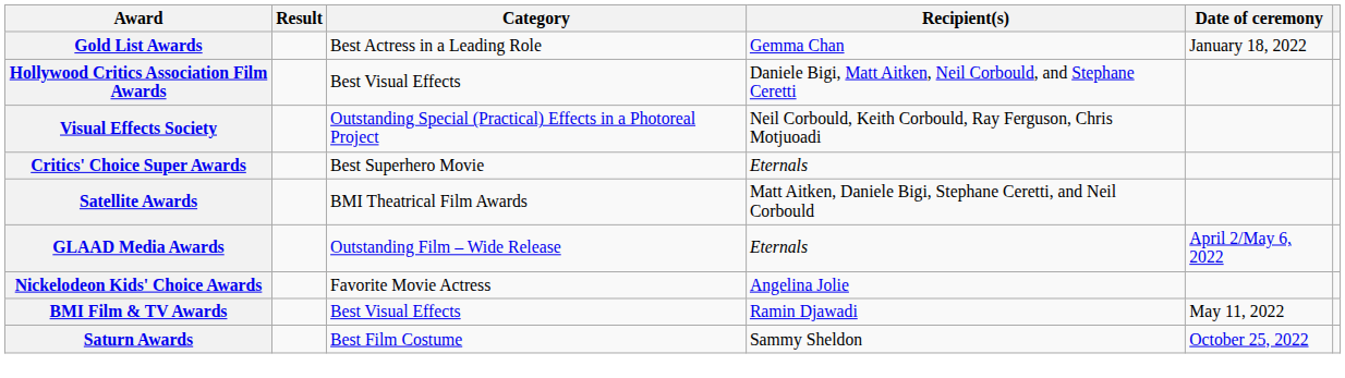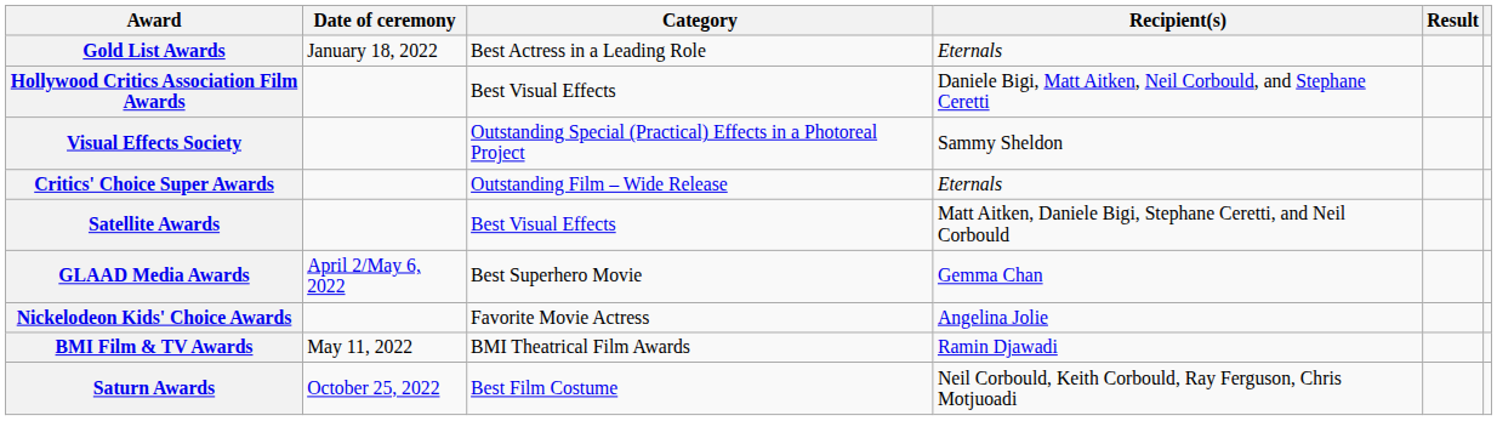columns swapped: Date of ceremony <-> Result
Gold List Awards | Recipient(s): Gemma Chan -> Eternals
Visual Effects Society | Recipient(s): Neil Corbould, Keith Corbould, Ray Ferguson, Chris Motjuoadi -> Sammy Sheldon
Critics' Choice Super Awards | Category: Best Superhero Movie -> Outstanding Film – Wide Release
Satellite Awards | Category: BMI Theatrical Film Awards -> Best Visual Effects
GLAAD Media Awards | Category: Outstanding Film – Wide Release -> Best Superhero Movie
GLAAD Media Awards | Recipient(s): Eternals -> Gemma Chan
BMI Film & TV Awards | Category: Best Visual Effects -> BMI Theatrical Film Awards
Saturn Awards | Recipient(s): Sammy Sheldon -> Neil Corbould, Keith Corbould, Ray Ferguson, Chris Motjuoadi
